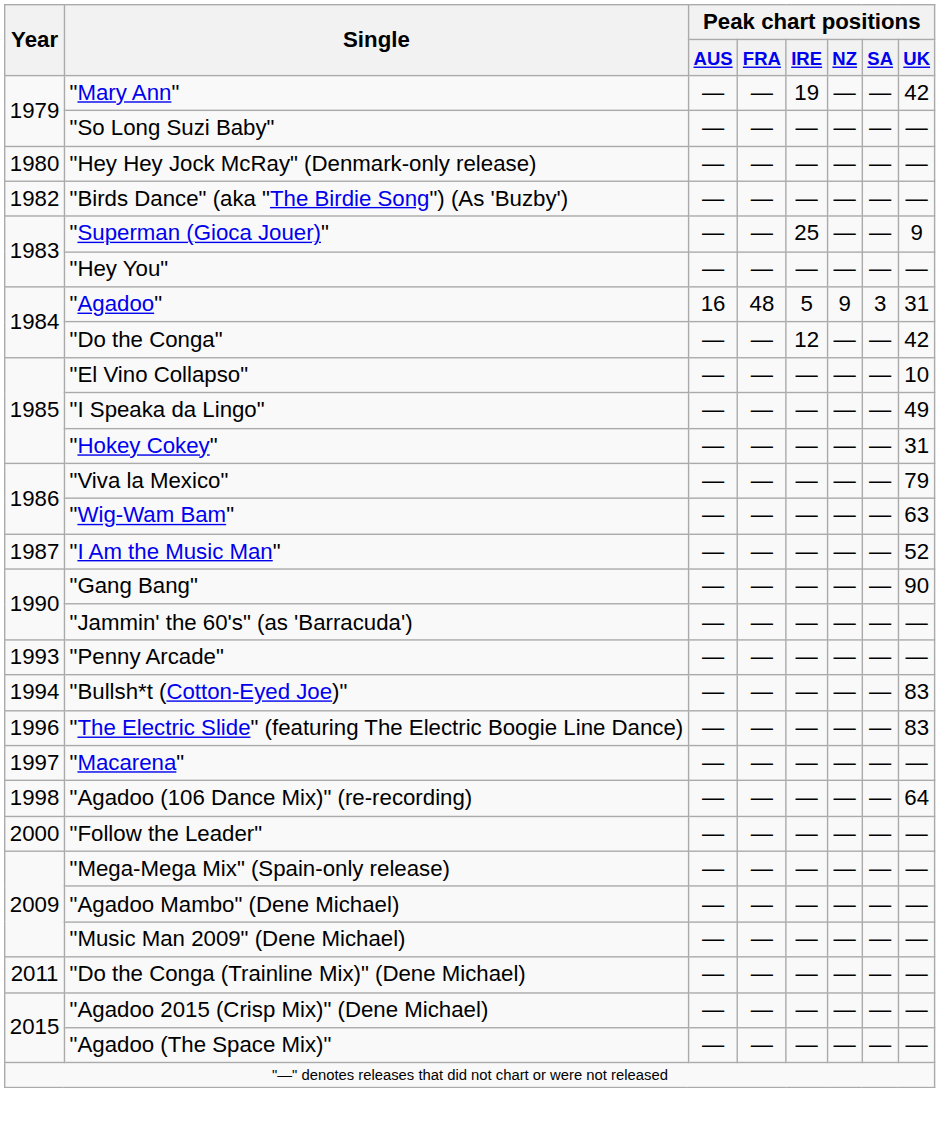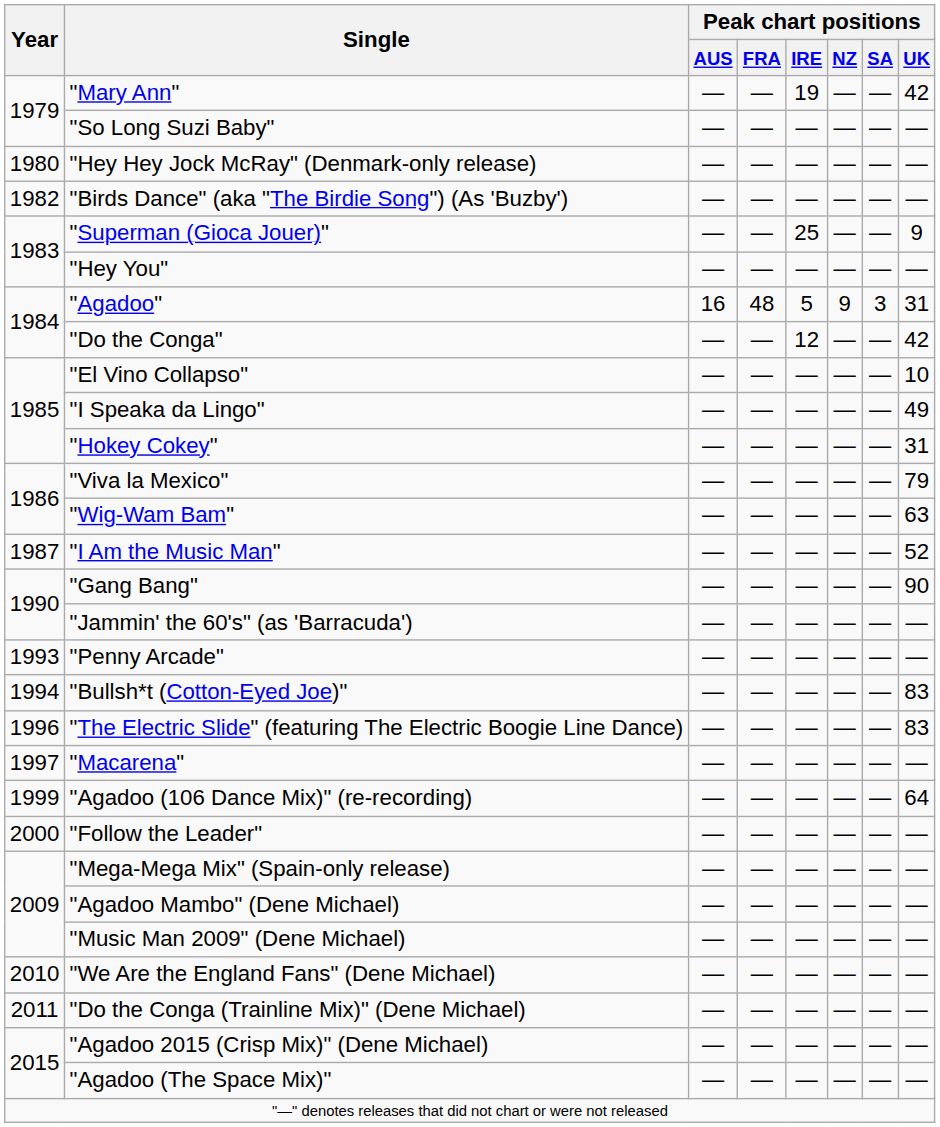"Agadoo (106 Dance Mix)" (re-recording) | Year: 1998 -> 1999
+ row: 2010 | "We Are the England Fans" (Dene Michael) | — | — | — | — | — | —
